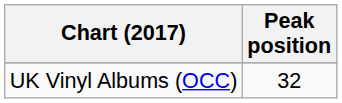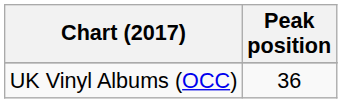UK Vinyl Albums (OCC) | Peak position: 32 -> 36
